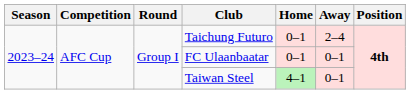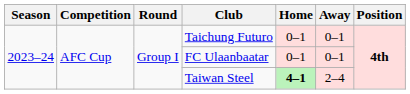Taichung Futuro | Away: 2–4 -> 0–1
Taiwan Steel | Home: normal -> bold
Taiwan Steel | Away: 0–1 -> 2–4
